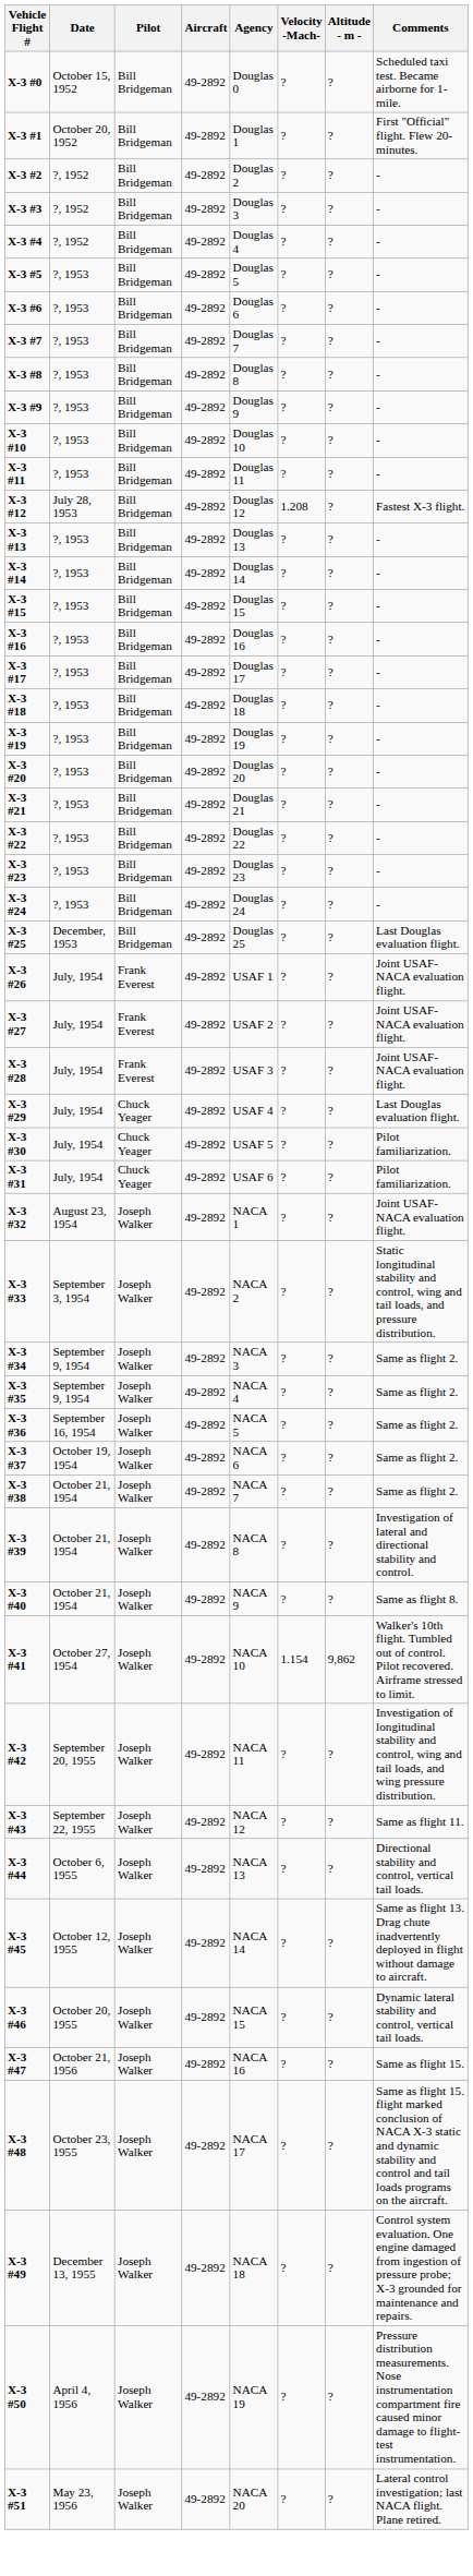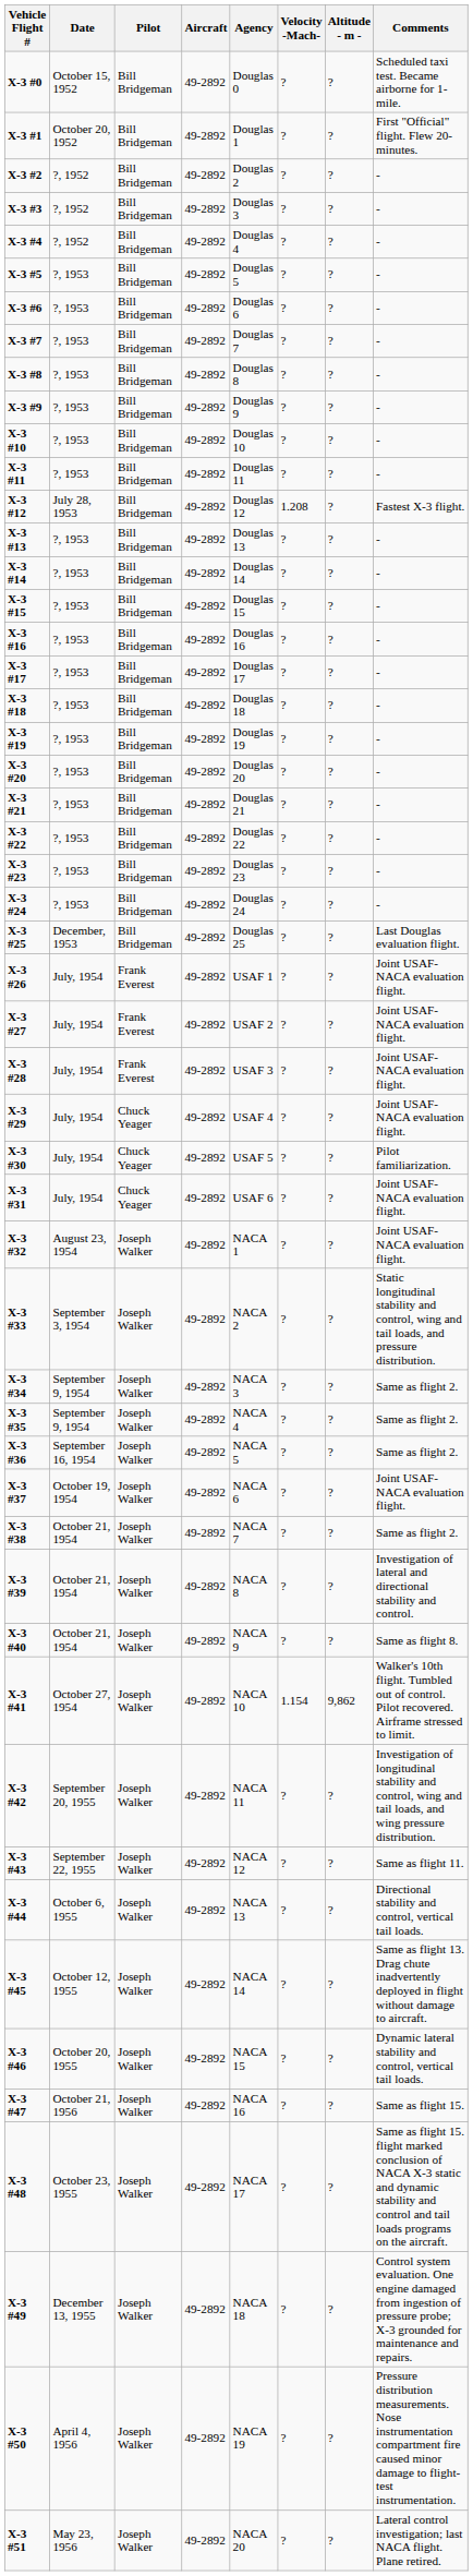X-3 #29 | Comments: Last Douglas evaluation flight. -> Joint USAF-NACA evaluation flight.
X-3 #31 | Comments: Pilot familiarization. -> Joint USAF-NACA evaluation flight.
X-3 #37 | Comments: Same as flight 2. -> Joint USAF-NACA evaluation flight.
